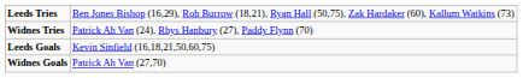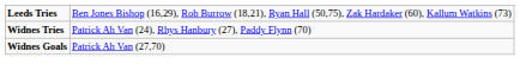- row: Leeds Goals | Kevin Sinfield (16,18,21,50,60,75)
